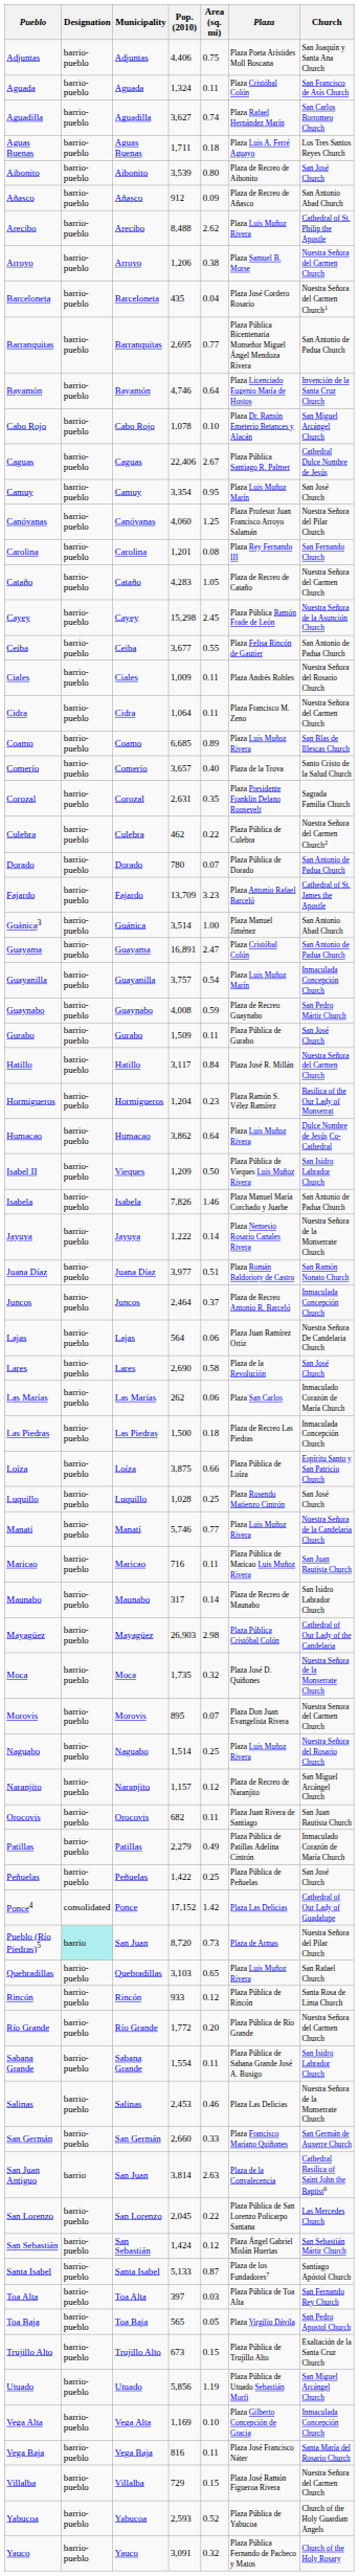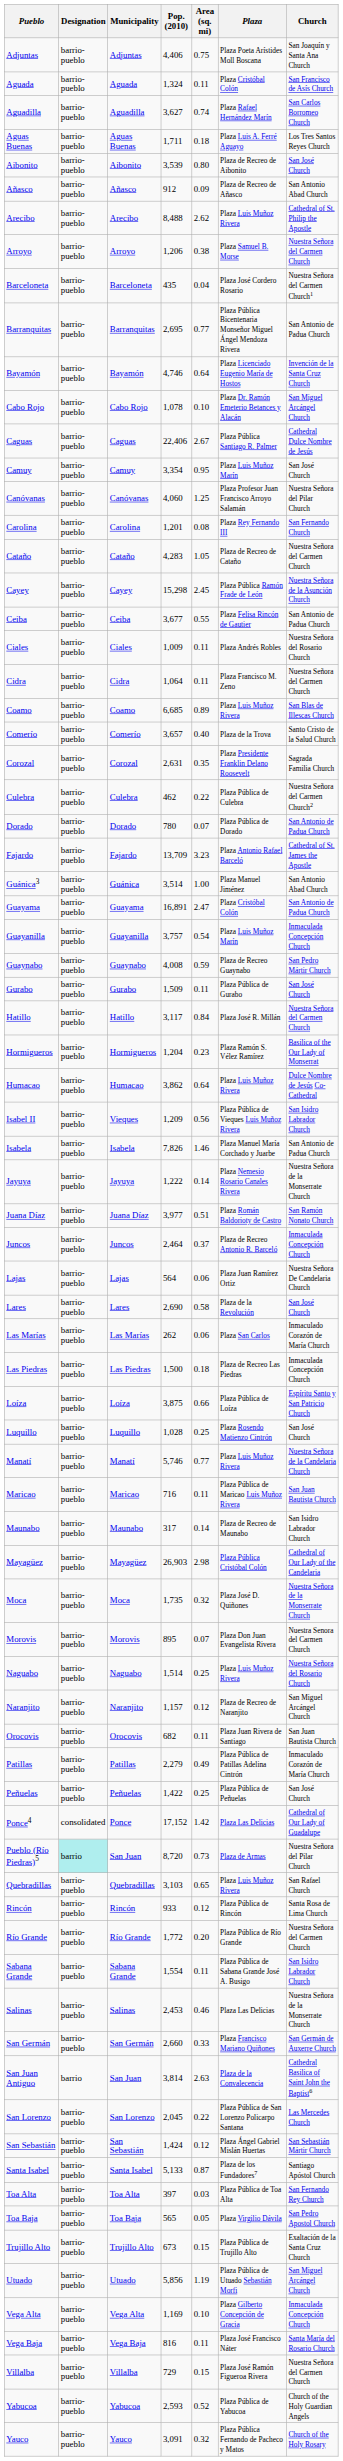Isabel II | Area (sq. mi): 0.50 -> 0.56
